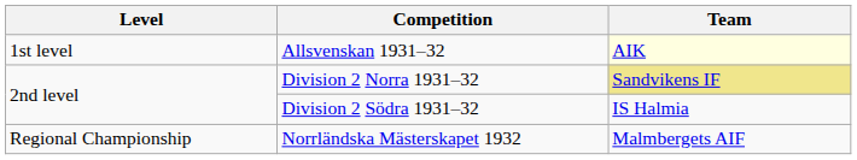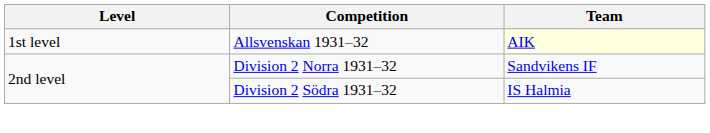Division 2 Norra 1931–32 | Team: khaki background -> no background
- row: Regional Championship | Norrländska Mästerskapet 1932 | Malmbergets AIF
